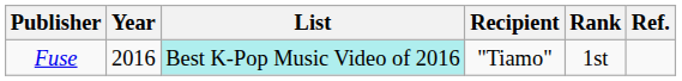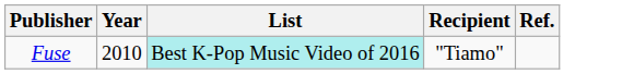- column: Rank | 1st
Fuse | Year: 2016 -> 2010
